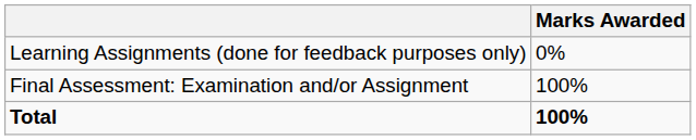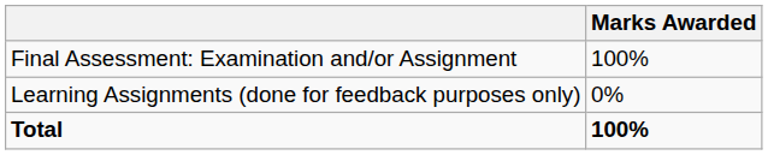rows swapped: Learning Assignments (done for feedback purposes only) <-> Final Assessment: Examination and/or Assignment
